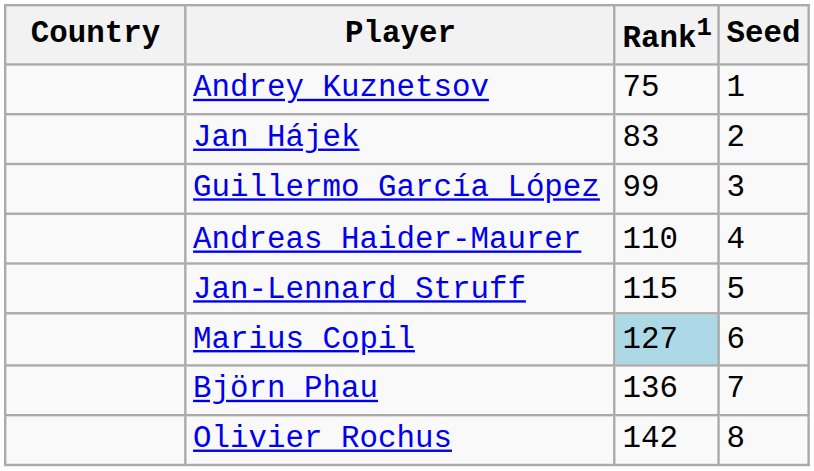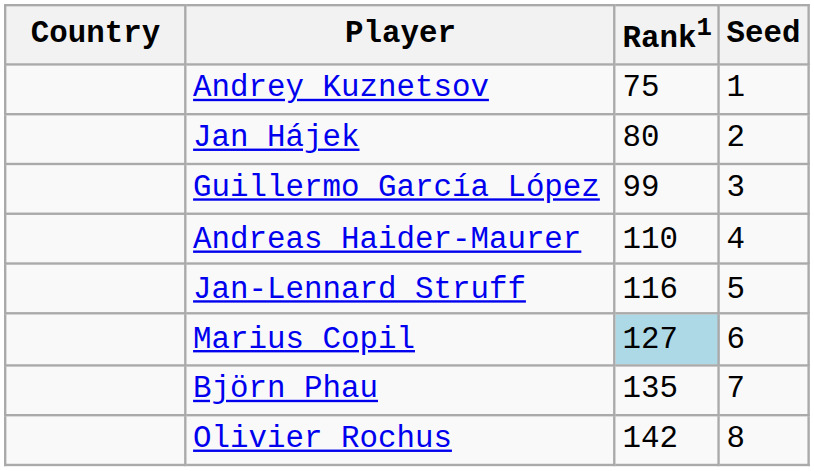Jan Hájek | Rank1: 83 -> 80
Jan-Lennard Struff | Rank1: 115 -> 116
Björn Phau | Rank1: 136 -> 135
